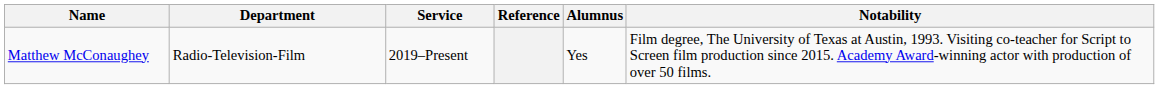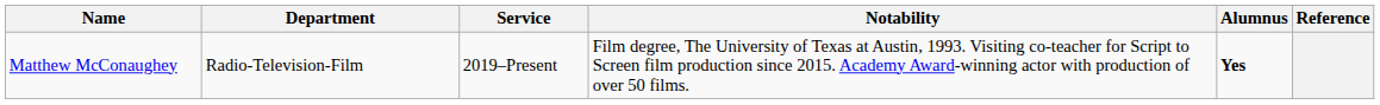columns swapped: Notability <-> Reference
Matthew McConaughey | Alumnus: normal -> bold
